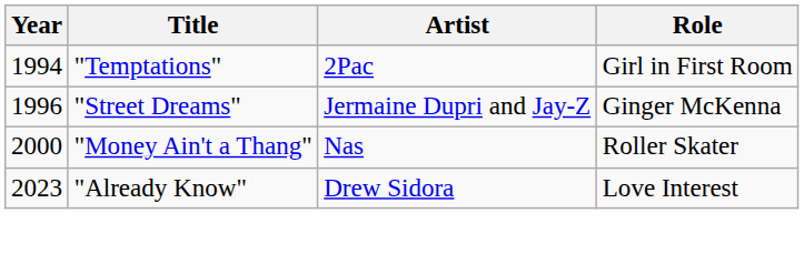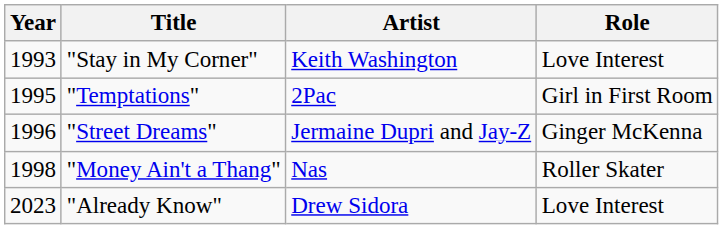+ row: 1993 | "Stay in My Corner" | Keith Washington | Love Interest
"Temptations" | Year: 1994 -> 1995
"Money Ain't a Thang" | Year: 2000 -> 1998
